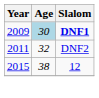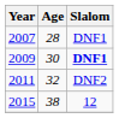+ row: 2007 | 28 | DNF1
2009 | Age: lightblue background -> no background
